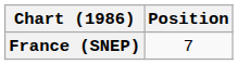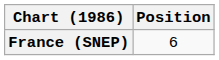France (SNEP) | Position: 7 -> 6
